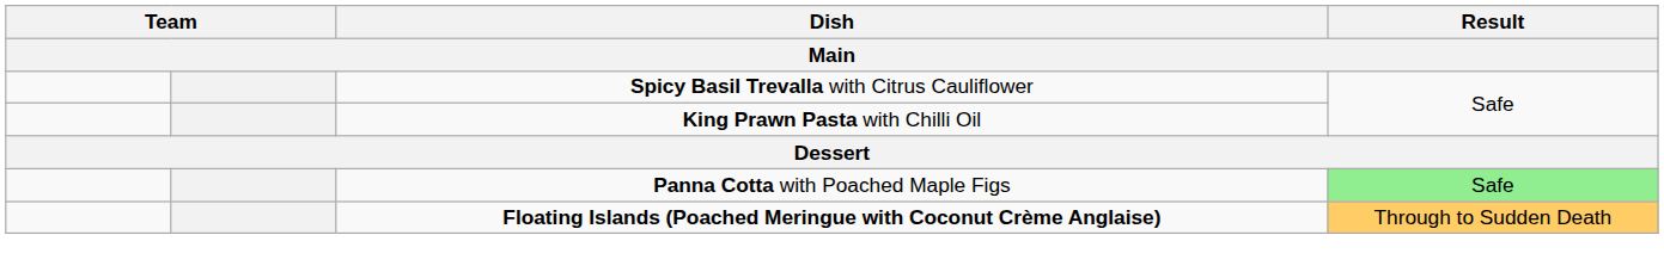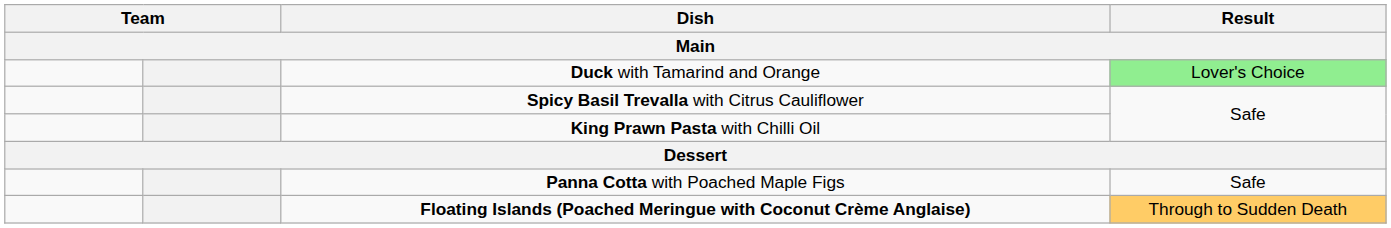+ row: Duck with Tamarind and Orange | Lover's Choice
Panna Cotta with Poached Maple Figs | Result: lightgreen background -> no background
